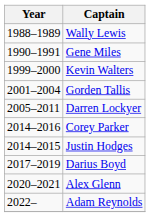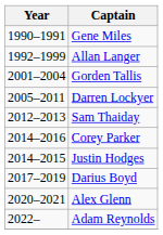- row: 1988–1989 | Wally Lewis
+ row: 1992–1999 | Allan Langer
- row: 1999–2000 | Kevin Walters
+ row: 2012–2013 | Sam Thaiday
